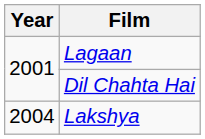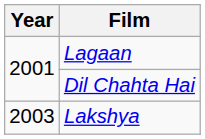Lakshya | Year: 2004 -> 2003
